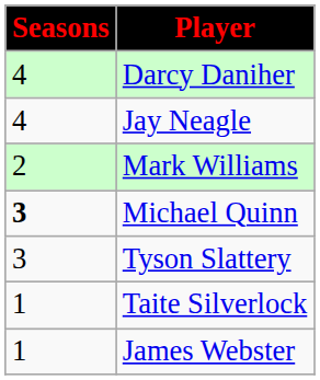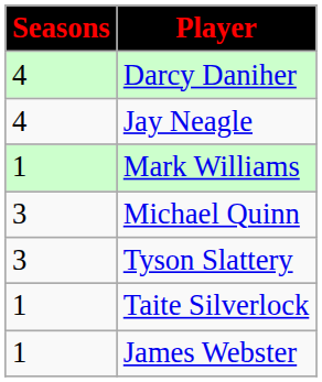Mark Williams | Seasons: 2 -> 1
Michael Quinn | Seasons: bold -> normal
